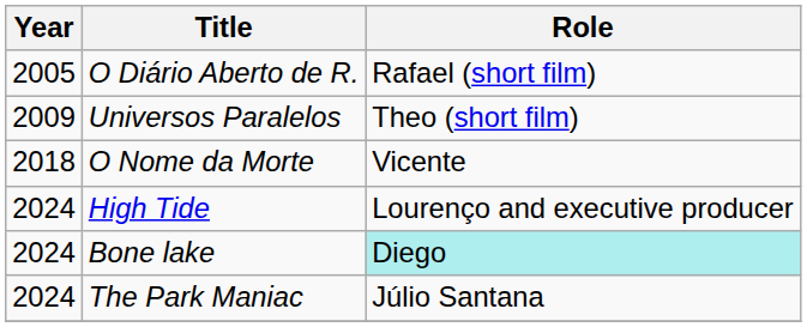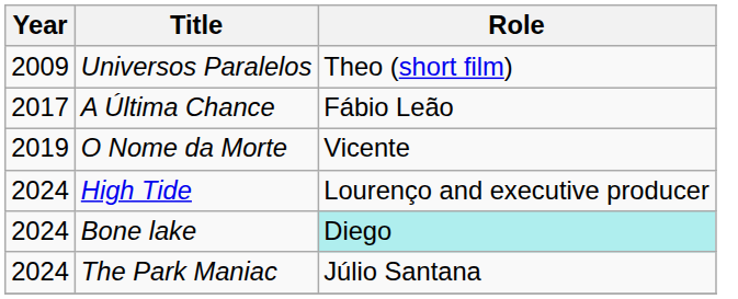- row: 2005 | O Diário Aberto de R. | Rafael (short film)
+ row: 2017 | A Última Chance | Fábio Leão
O Nome da Morte | Year: 2018 -> 2019
